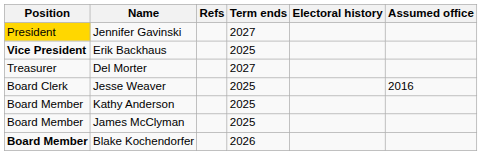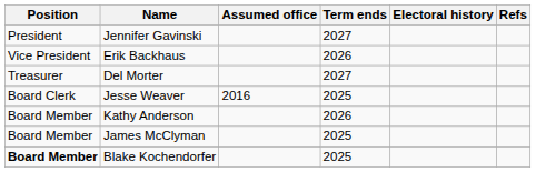columns swapped: Assumed office <-> Refs
Jennifer Gavinski | Position: gold background -> no background
Erik Backhaus | Position: bold -> normal
Erik Backhaus | Term ends: 2025 -> 2026
Kathy Anderson | Term ends: 2025 -> 2026
Blake Kochendorfer | Term ends: 2026 -> 2025
